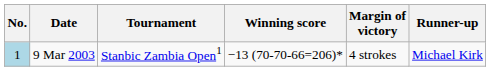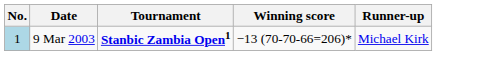- column: Margin of victory | 4 strokes
9 Mar 2003 | Tournament: normal -> bold
